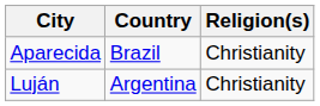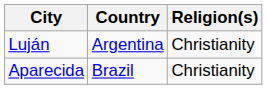rows swapped: Aparecida <-> Luján
